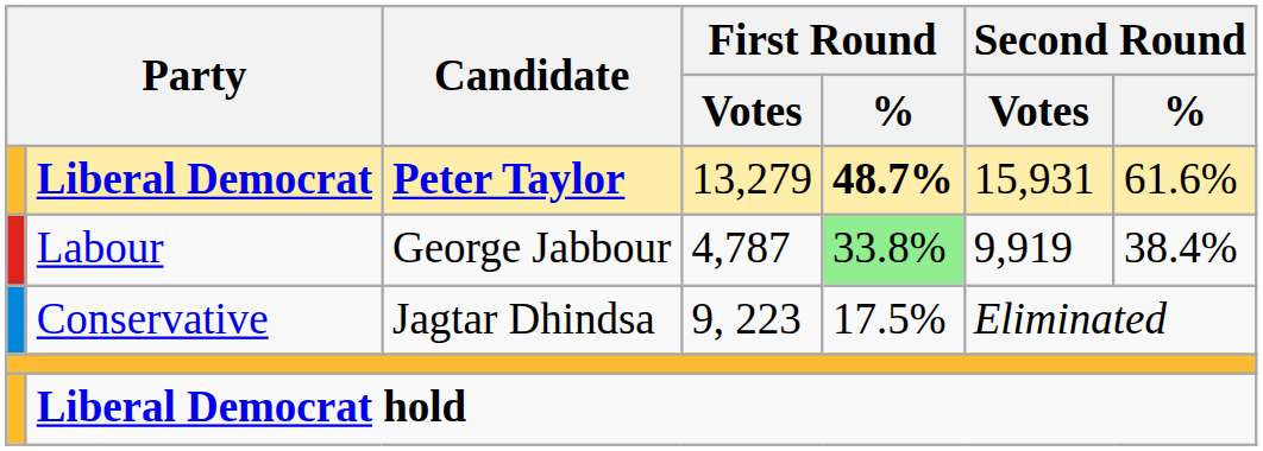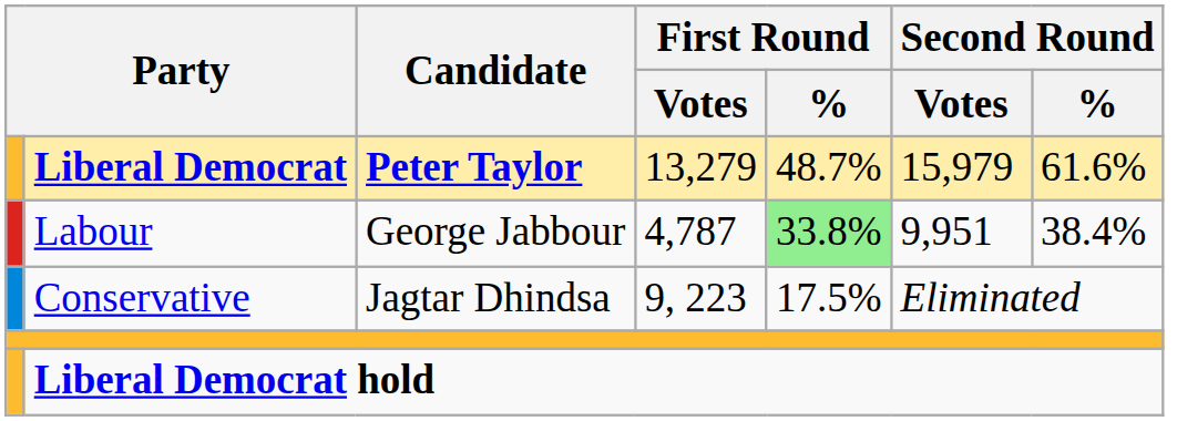Liberal Democrat | First Round / %: bold -> normal
Liberal Democrat | Second Round / Votes: 15,931 -> 15,979
Labour | Second Round / Votes: 9,919 -> 9,951
